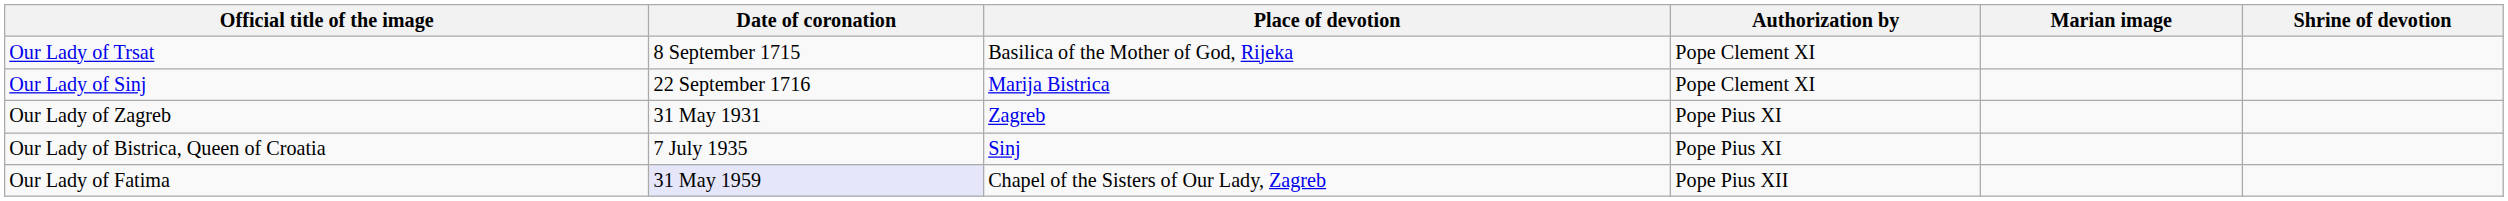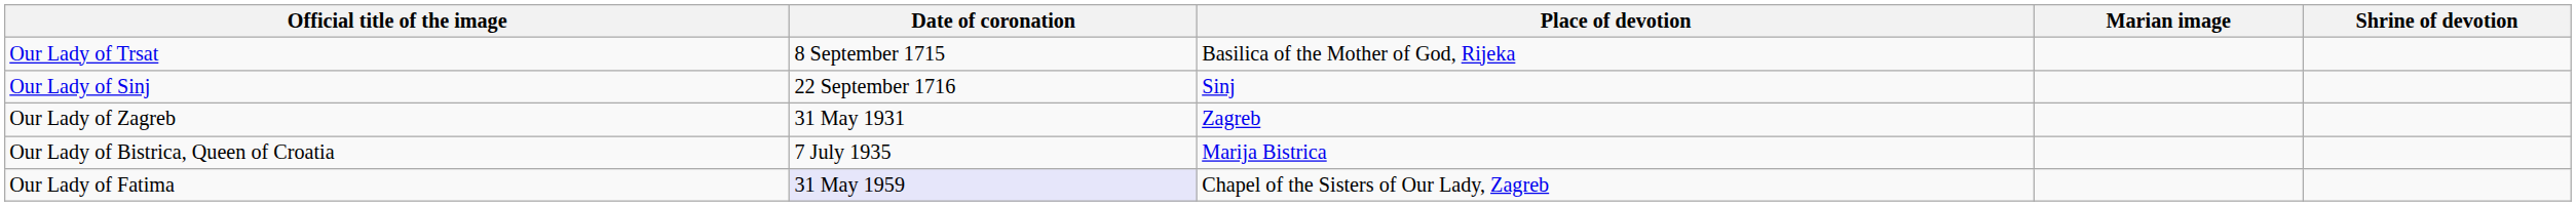- column: Authorization by | Pope Clement XI | Pope Clement XI | Pope Pius XI | Pope Pius XI | Pope Pius XII
Our Lady of Sinj | Place of devotion: Marija Bistrica -> Sinj
Our Lady of Bistrica, Queen of Croatia | Place of devotion: Sinj -> Marija Bistrica
